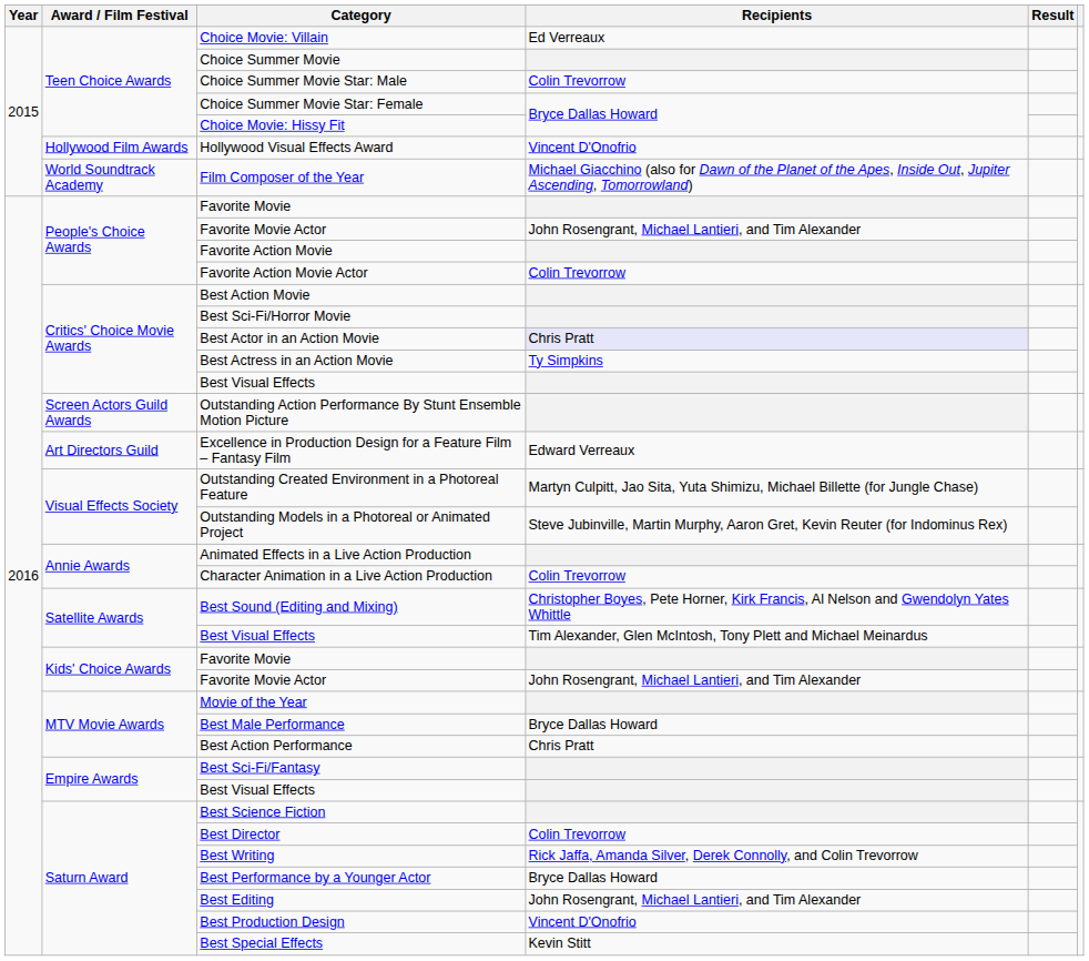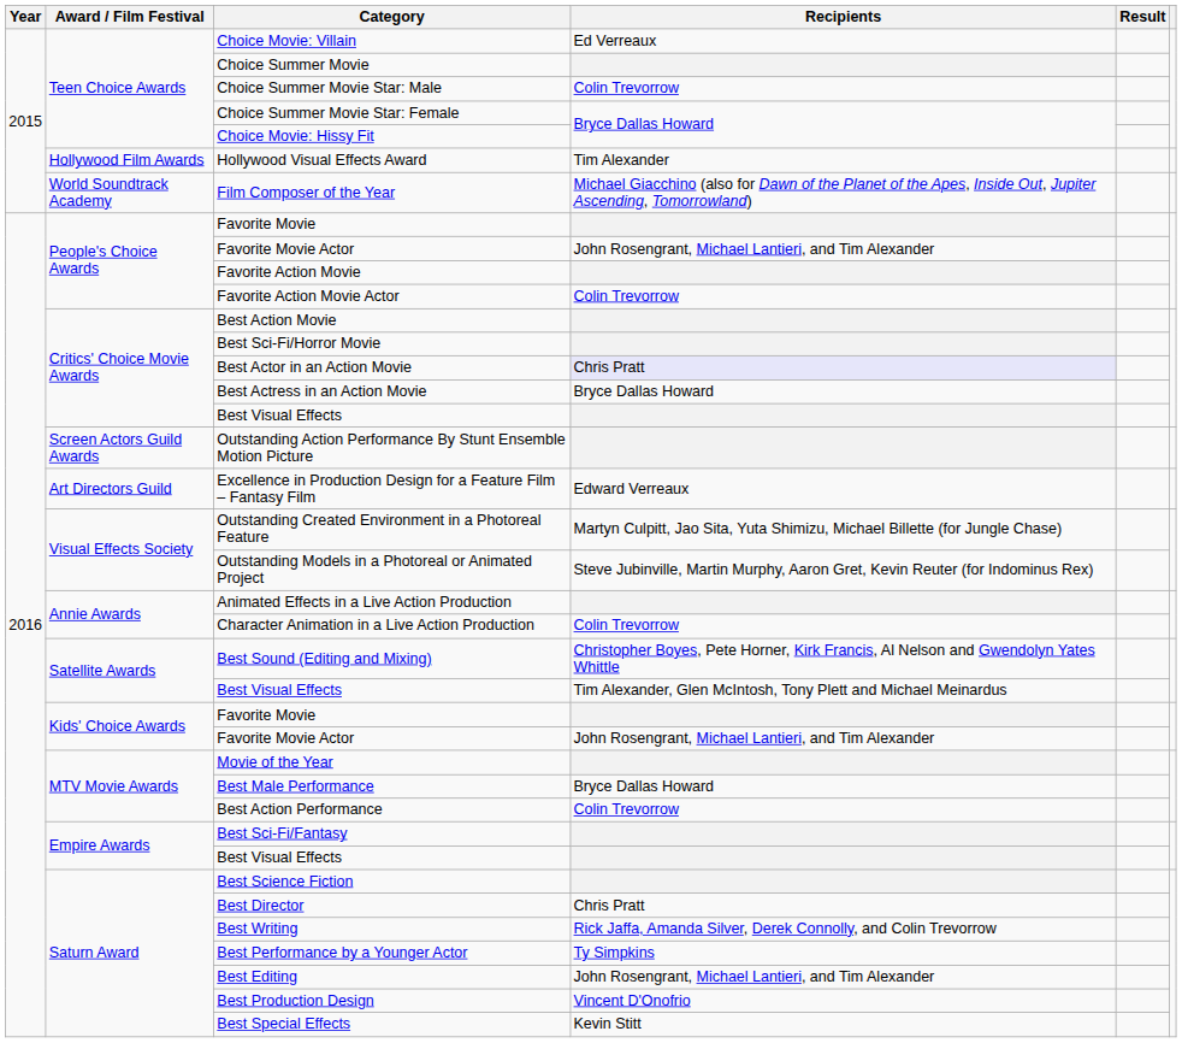Hollywood Visual Effects Award | Recipients: Vincent D'Onofrio -> Tim Alexander
Best Actress in an Action Movie | Recipients: Ty Simpkins -> Bryce Dallas Howard
Best Action Performance | Recipients: Chris Pratt -> Colin Trevorrow
Best Director | Recipients: Colin Trevorrow -> Chris Pratt
Best Performance by a Younger Actor | Recipients: Bryce Dallas Howard -> Ty Simpkins
